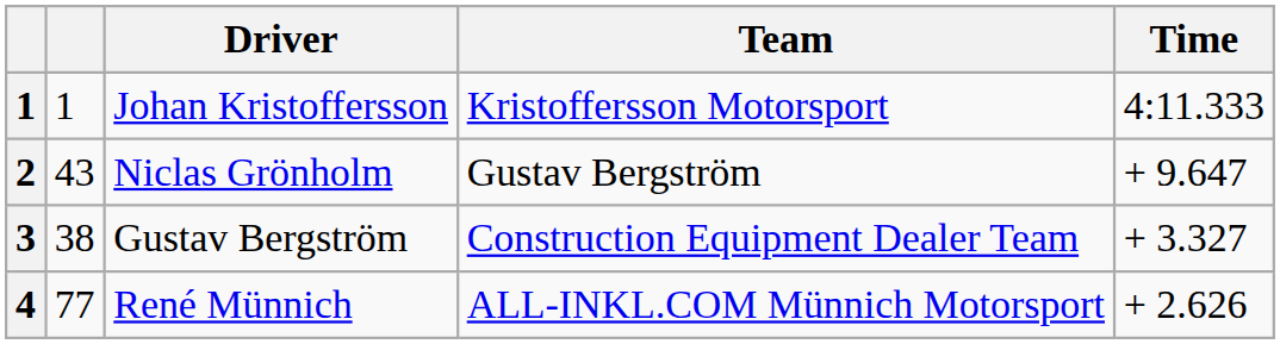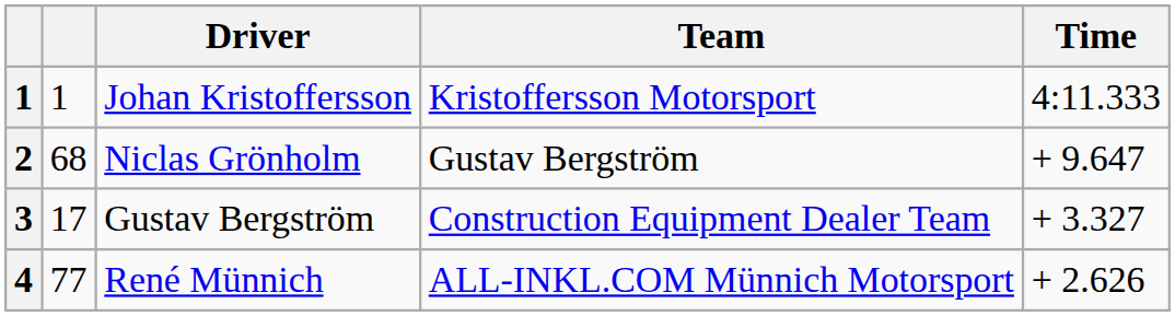2 | column 2: 43 -> 68
3 | column 2: 38 -> 17
